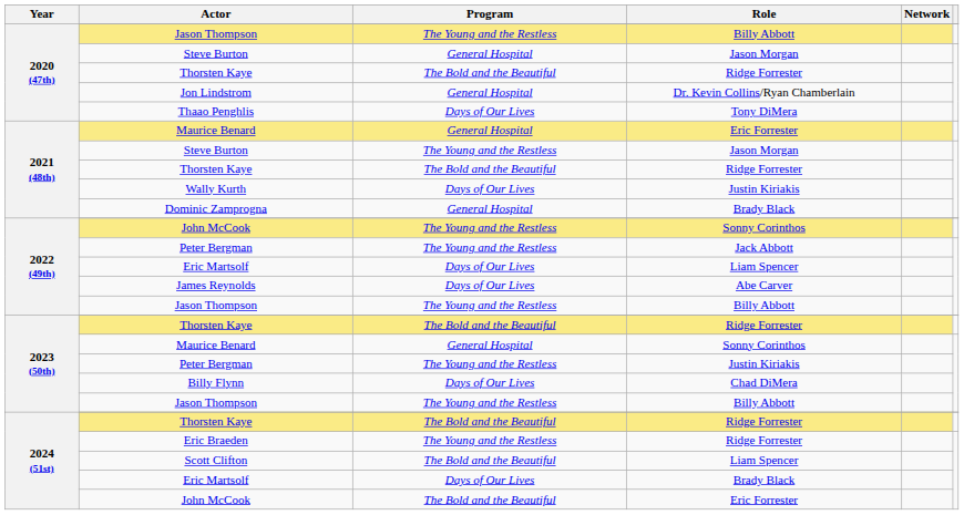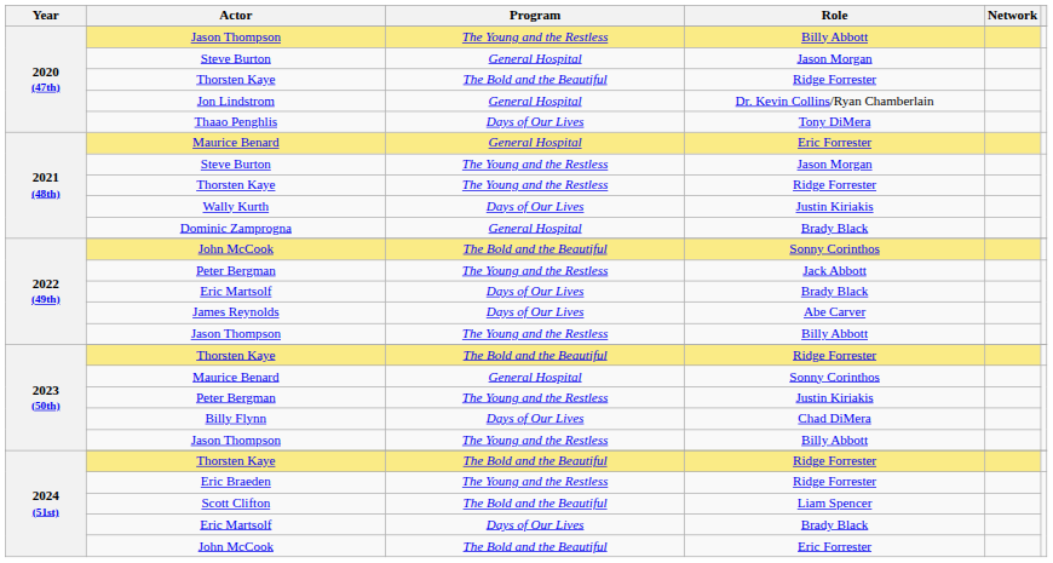2021 (48th) / Thorsten Kaye | Program: The Bold and the Beautiful -> The Young and the Restless
2022 (49th) / John McCook | Program: The Young and the Restless -> The Bold and the Beautiful
2022 (49th) / Eric Martsolf | Role: Liam Spencer -> Brady Black
